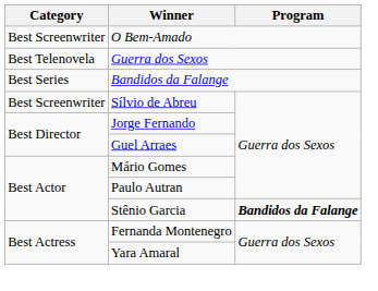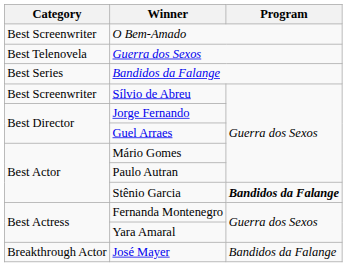+ row: Breakthrough Actor | José Mayer | Bandidos da Falange
